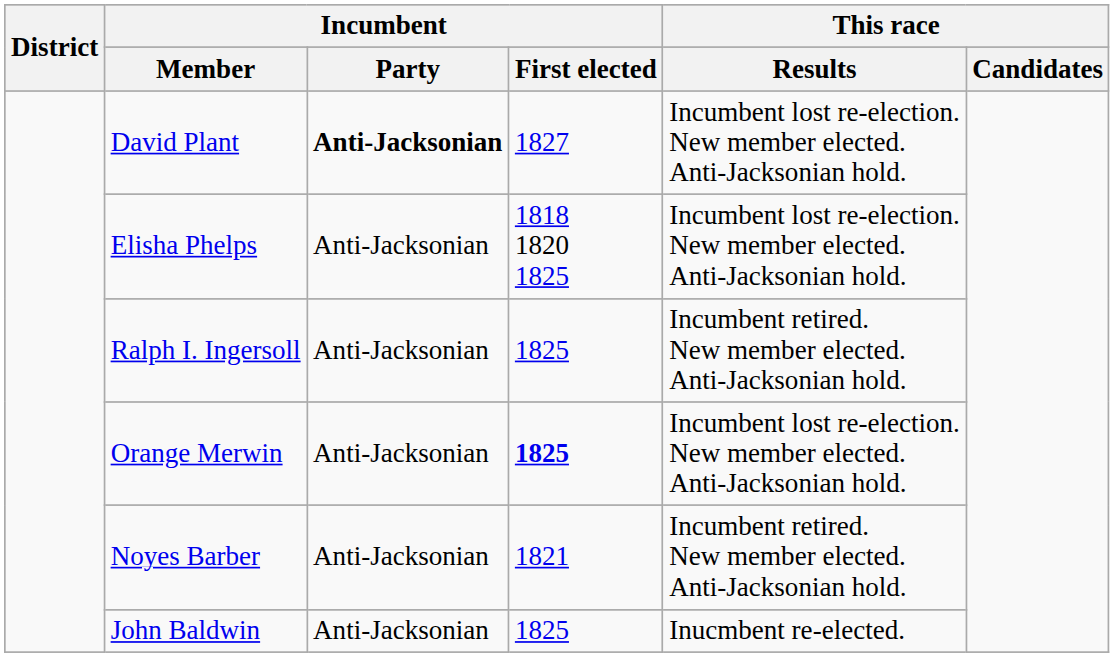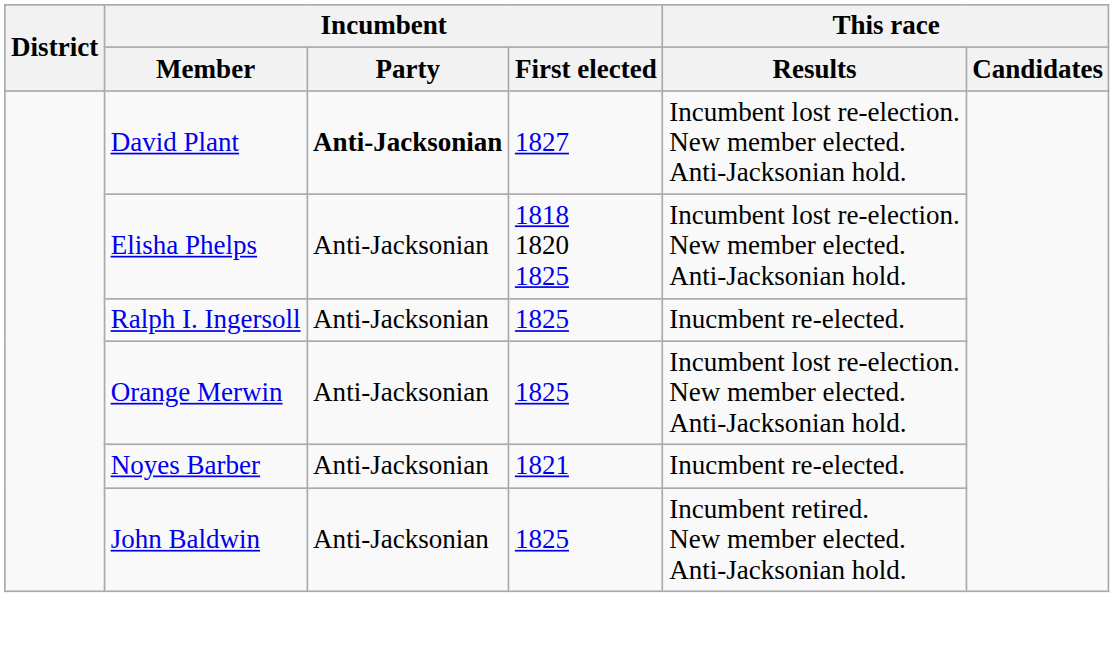Ralph I. Ingersoll | This race / Results: Incumbent retired. New member elected. Anti-Jacksonian hold. -> Inucmbent re-elected.
Orange Merwin | Incumbent / First elected: bold -> normal
Noyes Barber | This race / Results: Incumbent retired. New member elected. Anti-Jacksonian hold. -> Inucmbent re-elected.
John Baldwin | This race / Results: Inucmbent re-elected. -> Incumbent retired. New member elected. Anti-Jacksonian hold.
